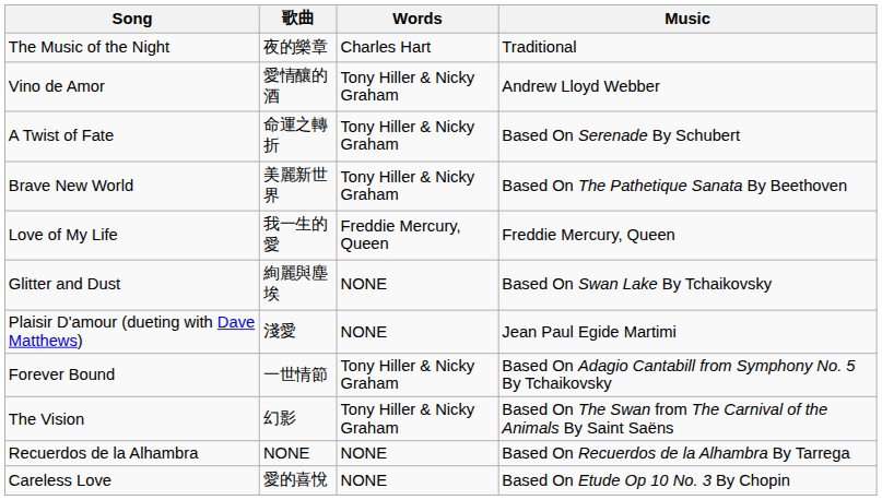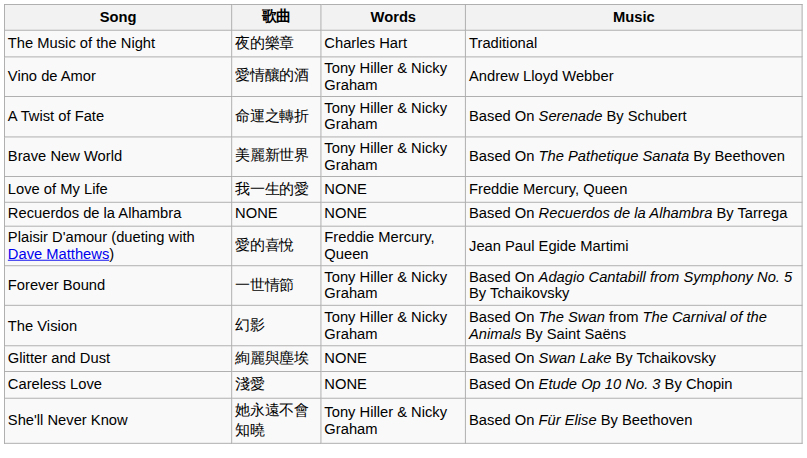Love of My Life | Words: Freddie Mercury, Queen -> NONE
rows swapped: Glitter and Dust <-> Recuerdos de la Alhambra
Plaisir D'amour (dueting with Dave Matthews) | 歌曲: 淺愛 -> 愛的喜悅
Plaisir D'amour (dueting with Dave Matthews) | Words: NONE -> Freddie Mercury, Queen
Careless Love | 歌曲: 愛的喜悅 -> 淺愛
+ row: She'll Never Know | 她永遠不會知曉 | Tony Hiller & Nicky Graham | Based On Für Elise By Beethoven
